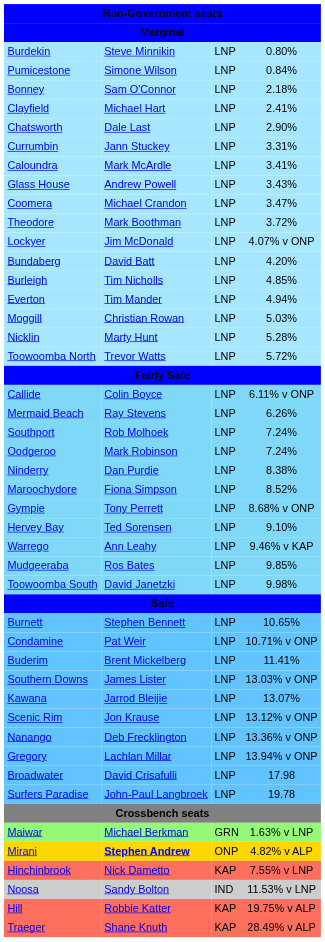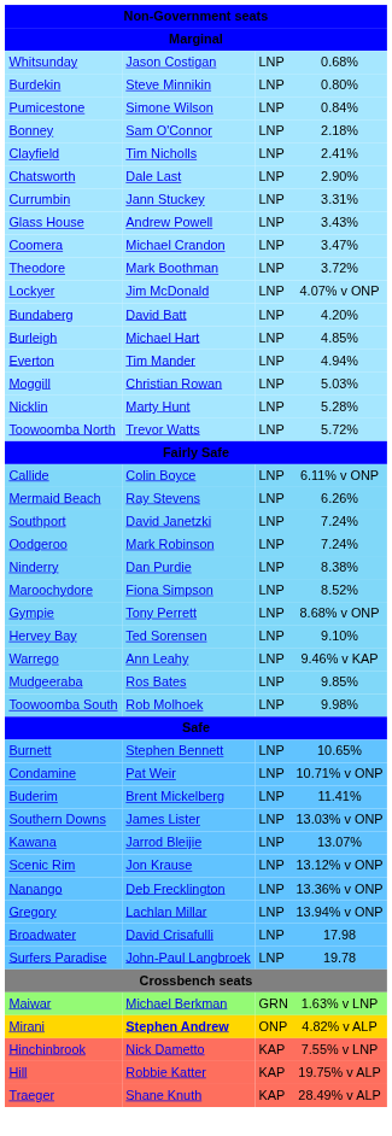+ row: Whitsunday | Jason Costigan | LNP | 0.68%
Clayfield | column 2: Michael Hart -> Tim Nicholls
- row: Caloundra | Mark McArdle | LNP | 3.41%
Burleigh | column 2: Tim Nicholls -> Michael Hart
Southport | column 2: Rob Molhoek -> David Janetzki
Toowoomba South | column 2: David Janetzki -> Rob Molhoek
- row: Noosa | Sandy Bolton | IND | 11.53% v LNP
